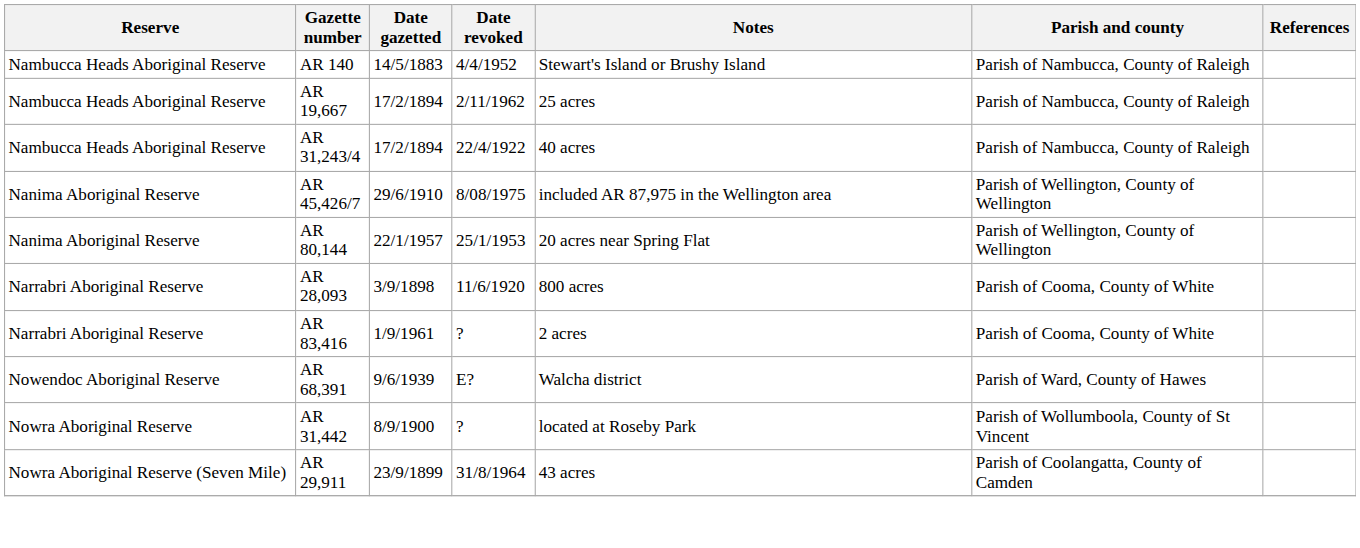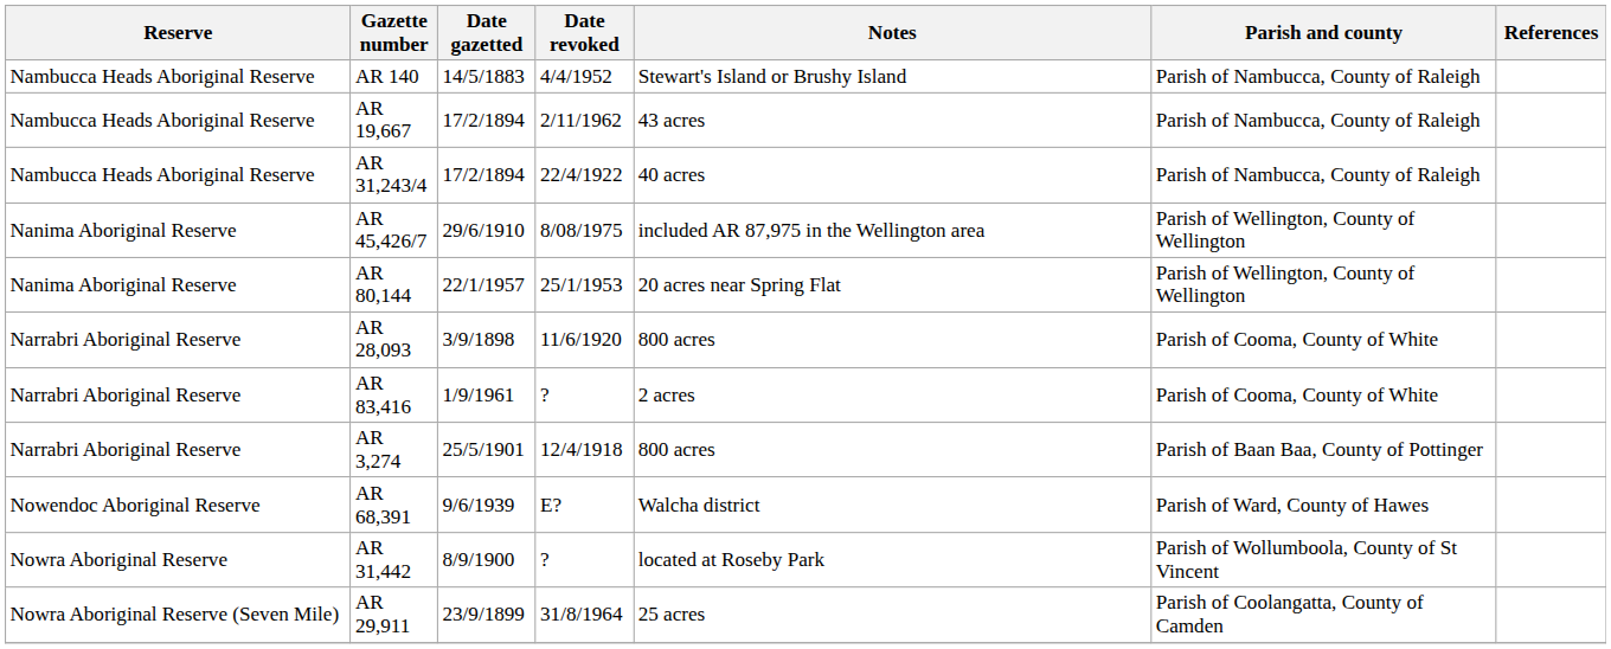AR 19,667 | Notes: 25 acres -> 43 acres
+ row: Narrabri Aboriginal Reserve | AR 3,274 | 25/5/1901 | 12/4/1918 | 800 acres | Parish of Baan Baa, County of Pottinger
AR 29,911 | Notes: 43 acres -> 25 acres
